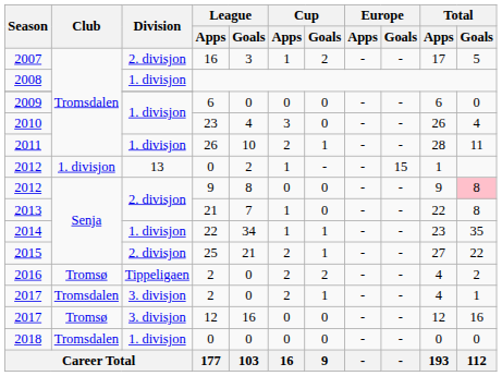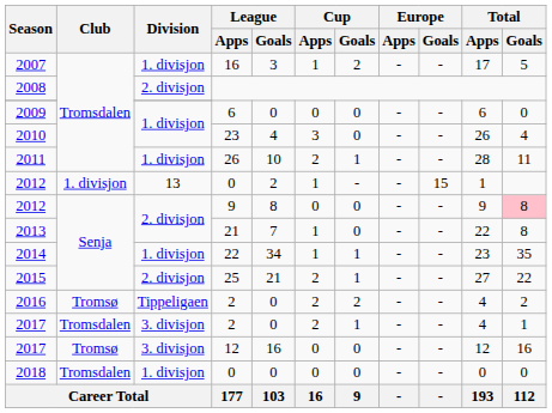2007 | Division: 2. divisjon -> 1. divisjon
2008 | Division: 1. divisjon -> 2. divisjon
